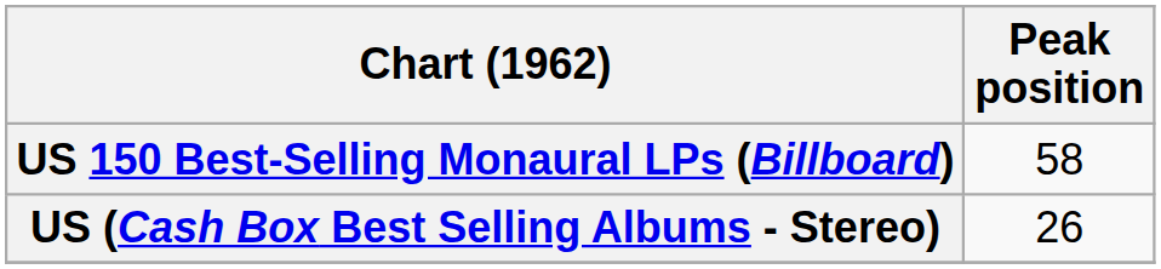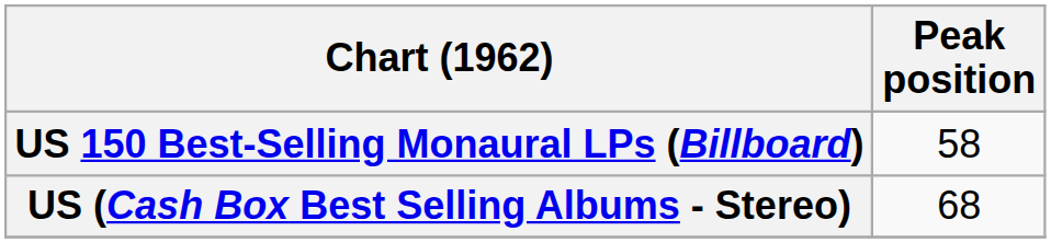US (Cash Box Best Selling Albums - Stereo) | Peak position: 26 -> 68
